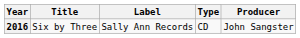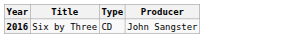- column: Label | Sally Ann Records
